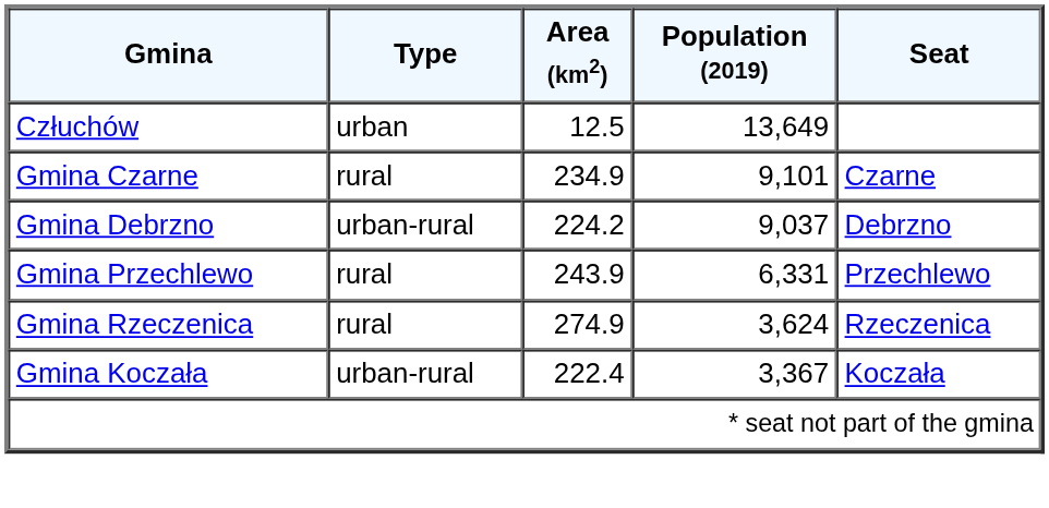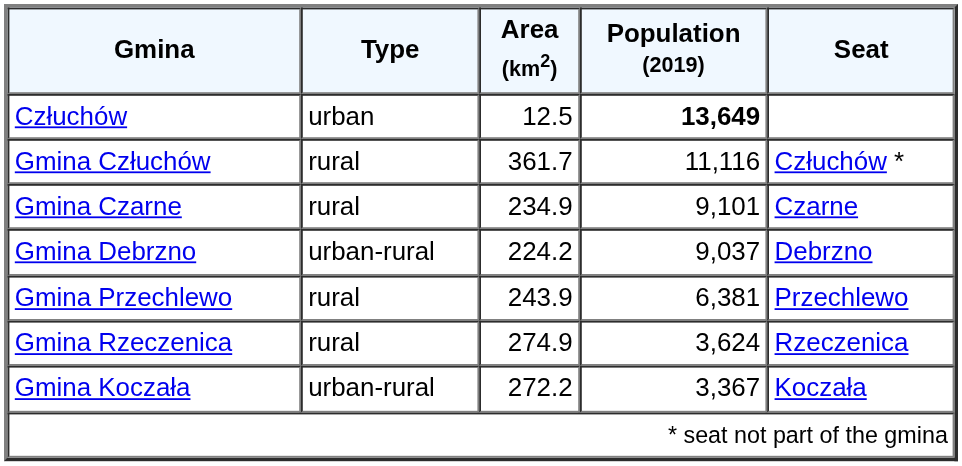Człuchów | Population (2019): normal -> bold
+ row: Gmina Człuchów | rural | 361.7 | 11,116 | Człuchów *
Gmina Przechlewo | Population (2019): 6,331 -> 6,381
Gmina Koczała | Area (km2): 222.4 -> 272.2
